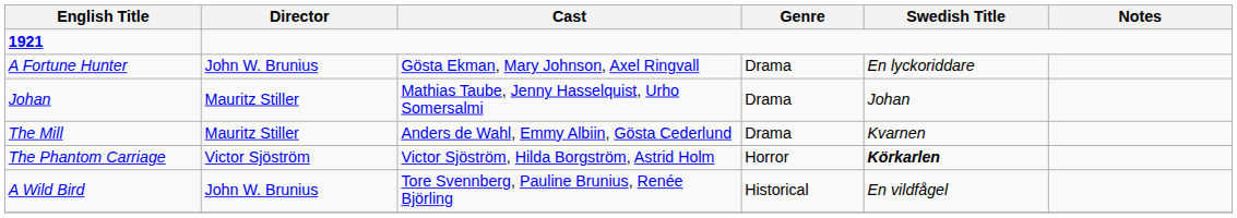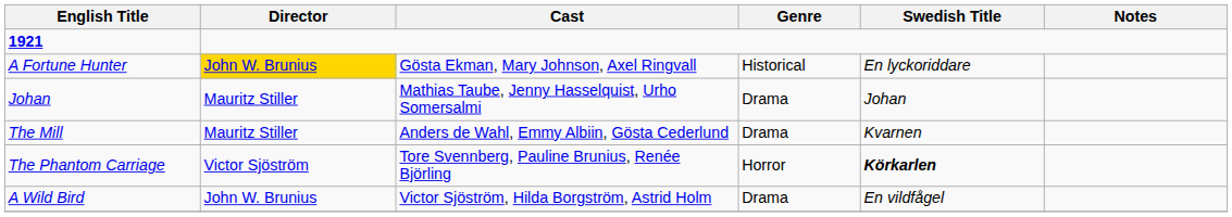A Fortune Hunter | Director: no background -> gold background
A Fortune Hunter | Genre: Drama -> Historical
The Phantom Carriage | Cast: Victor Sjöström, Hilda Borgström, Astrid Holm -> Tore Svennberg, Pauline Brunius, Renée Björling
A Wild Bird | Cast: Tore Svennberg, Pauline Brunius, Renée Björling -> Victor Sjöström, Hilda Borgström, Astrid Holm
A Wild Bird | Genre: Historical -> Drama
